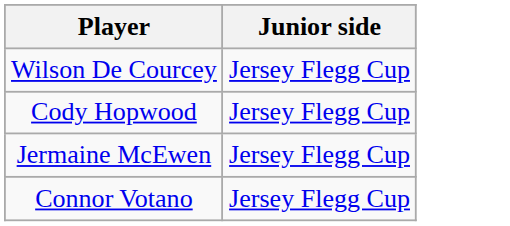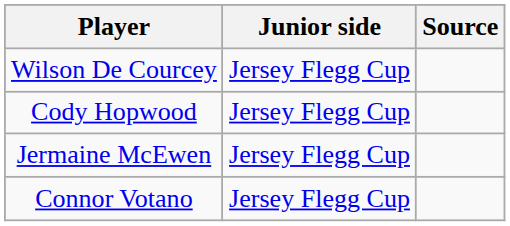+ column: Source
